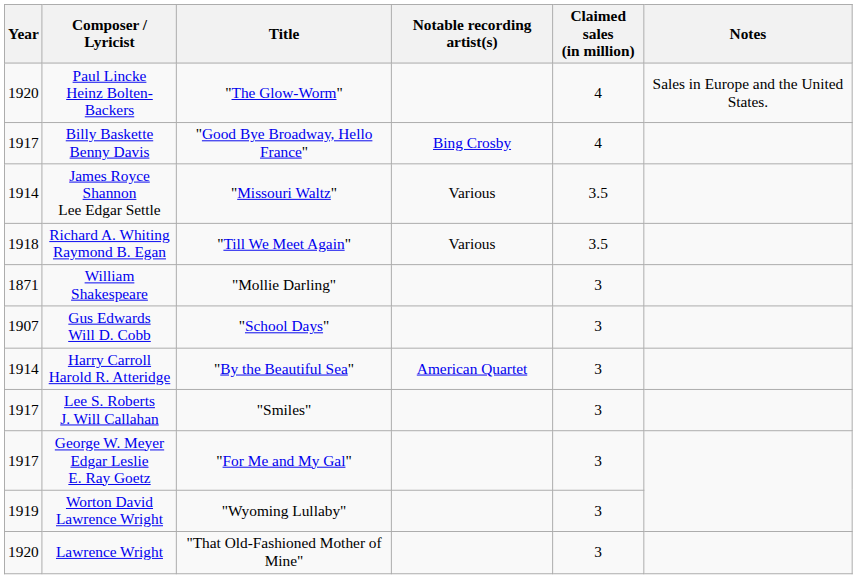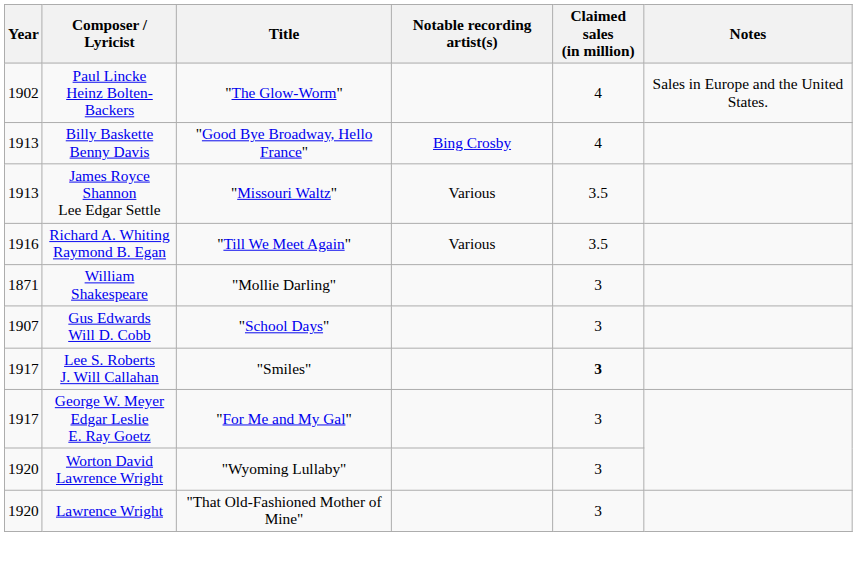Paul Lincke Heinz Bolten-Backers | Year: 1920 -> 1902
Billy Baskette Benny Davis | Year: 1917 -> 1913
James Royce Shannon Lee Edgar Settle | Year: 1914 -> 1913
Richard A. Whiting Raymond B. Egan | Year: 1918 -> 1916
- row: 1914 | Harry Carroll Harold R. Atteridge | "By the Beautiful Sea" | American Quartet | 3
Lee S. Roberts J. Will Callahan | Claimed sales (in million): normal -> bold
Worton David Lawrence Wright | Year: 1919 -> 1920
